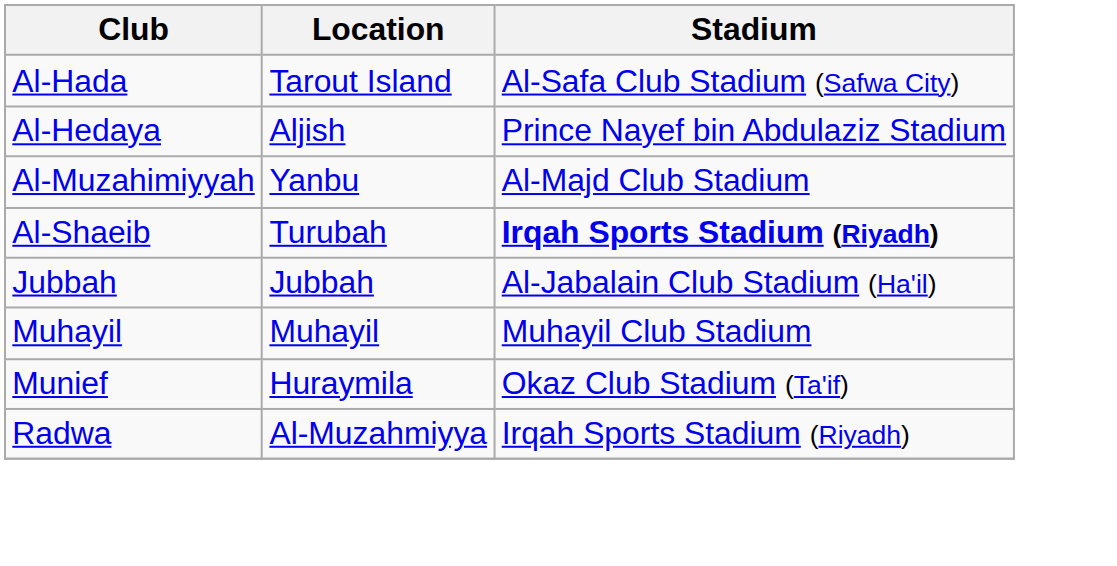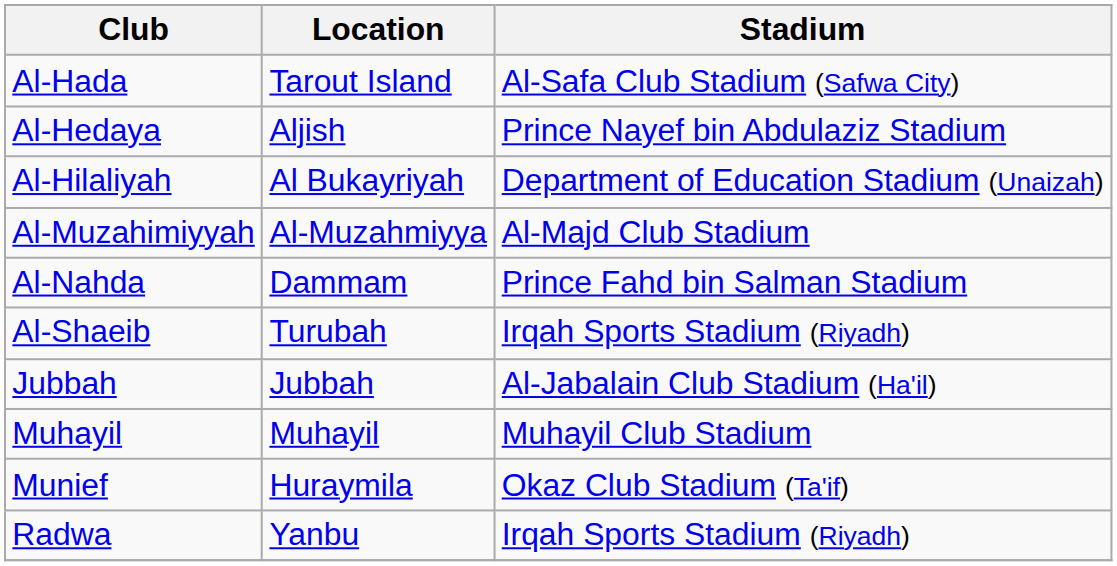+ row: Al-Hilaliyah | Al Bukayriyah | Department of Education Stadium (Unaizah)
Al-Muzahimiyyah | Location: Yanbu -> Al-Muzahmiyya
+ row: Al-Nahda | Dammam | Prince Fahd bin Salman Stadium
Al-Shaeib | Stadium: bold -> normal
Radwa | Location: Al-Muzahmiyya -> Yanbu
